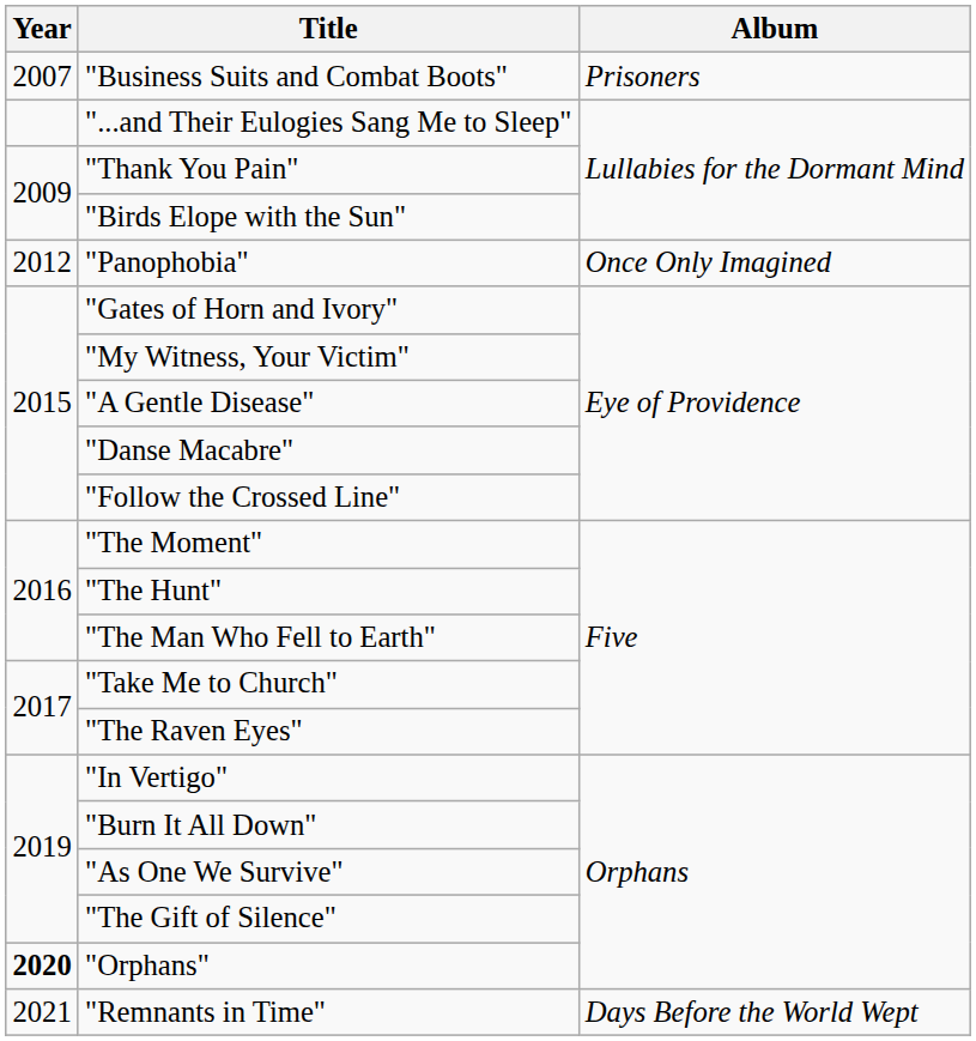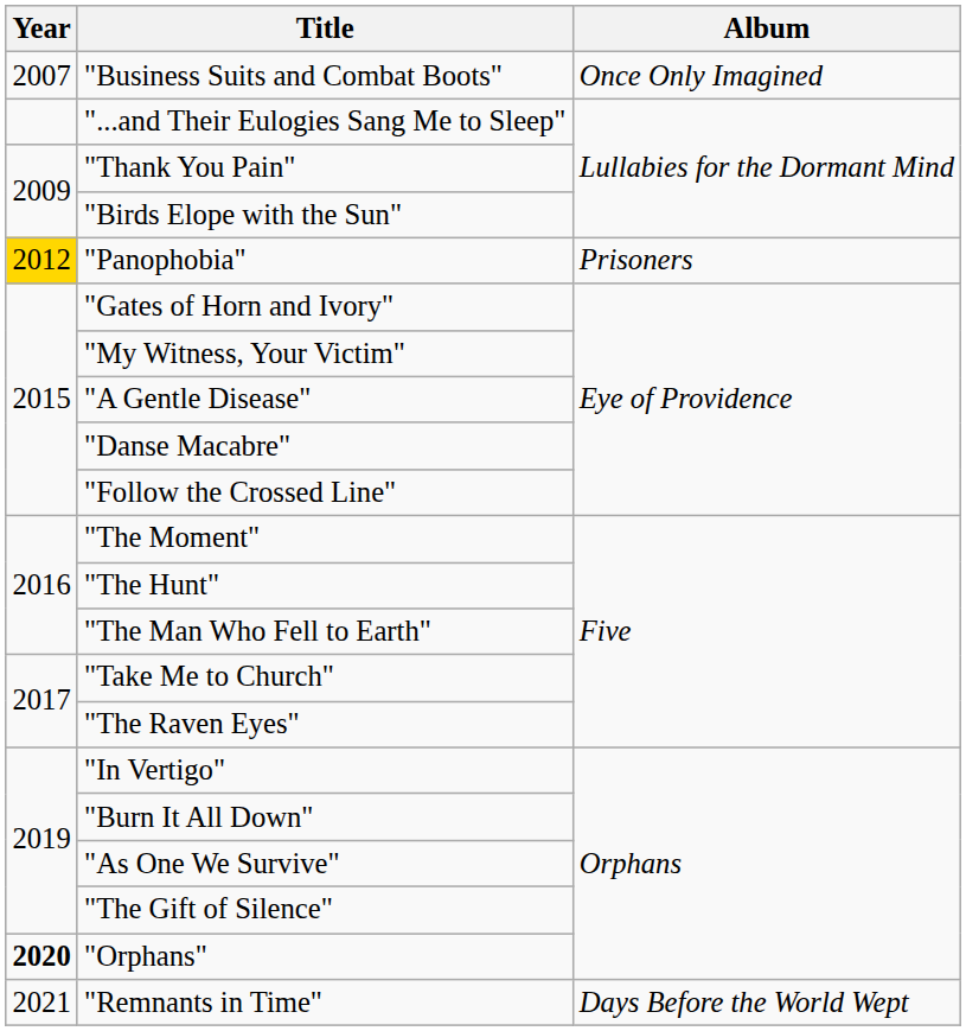"Business Suits and Combat Boots" | Album: Prisoners -> Once Only Imagined
"Panophobia" | Year: no background -> gold background
"Panophobia" | Album: Once Only Imagined -> Prisoners
